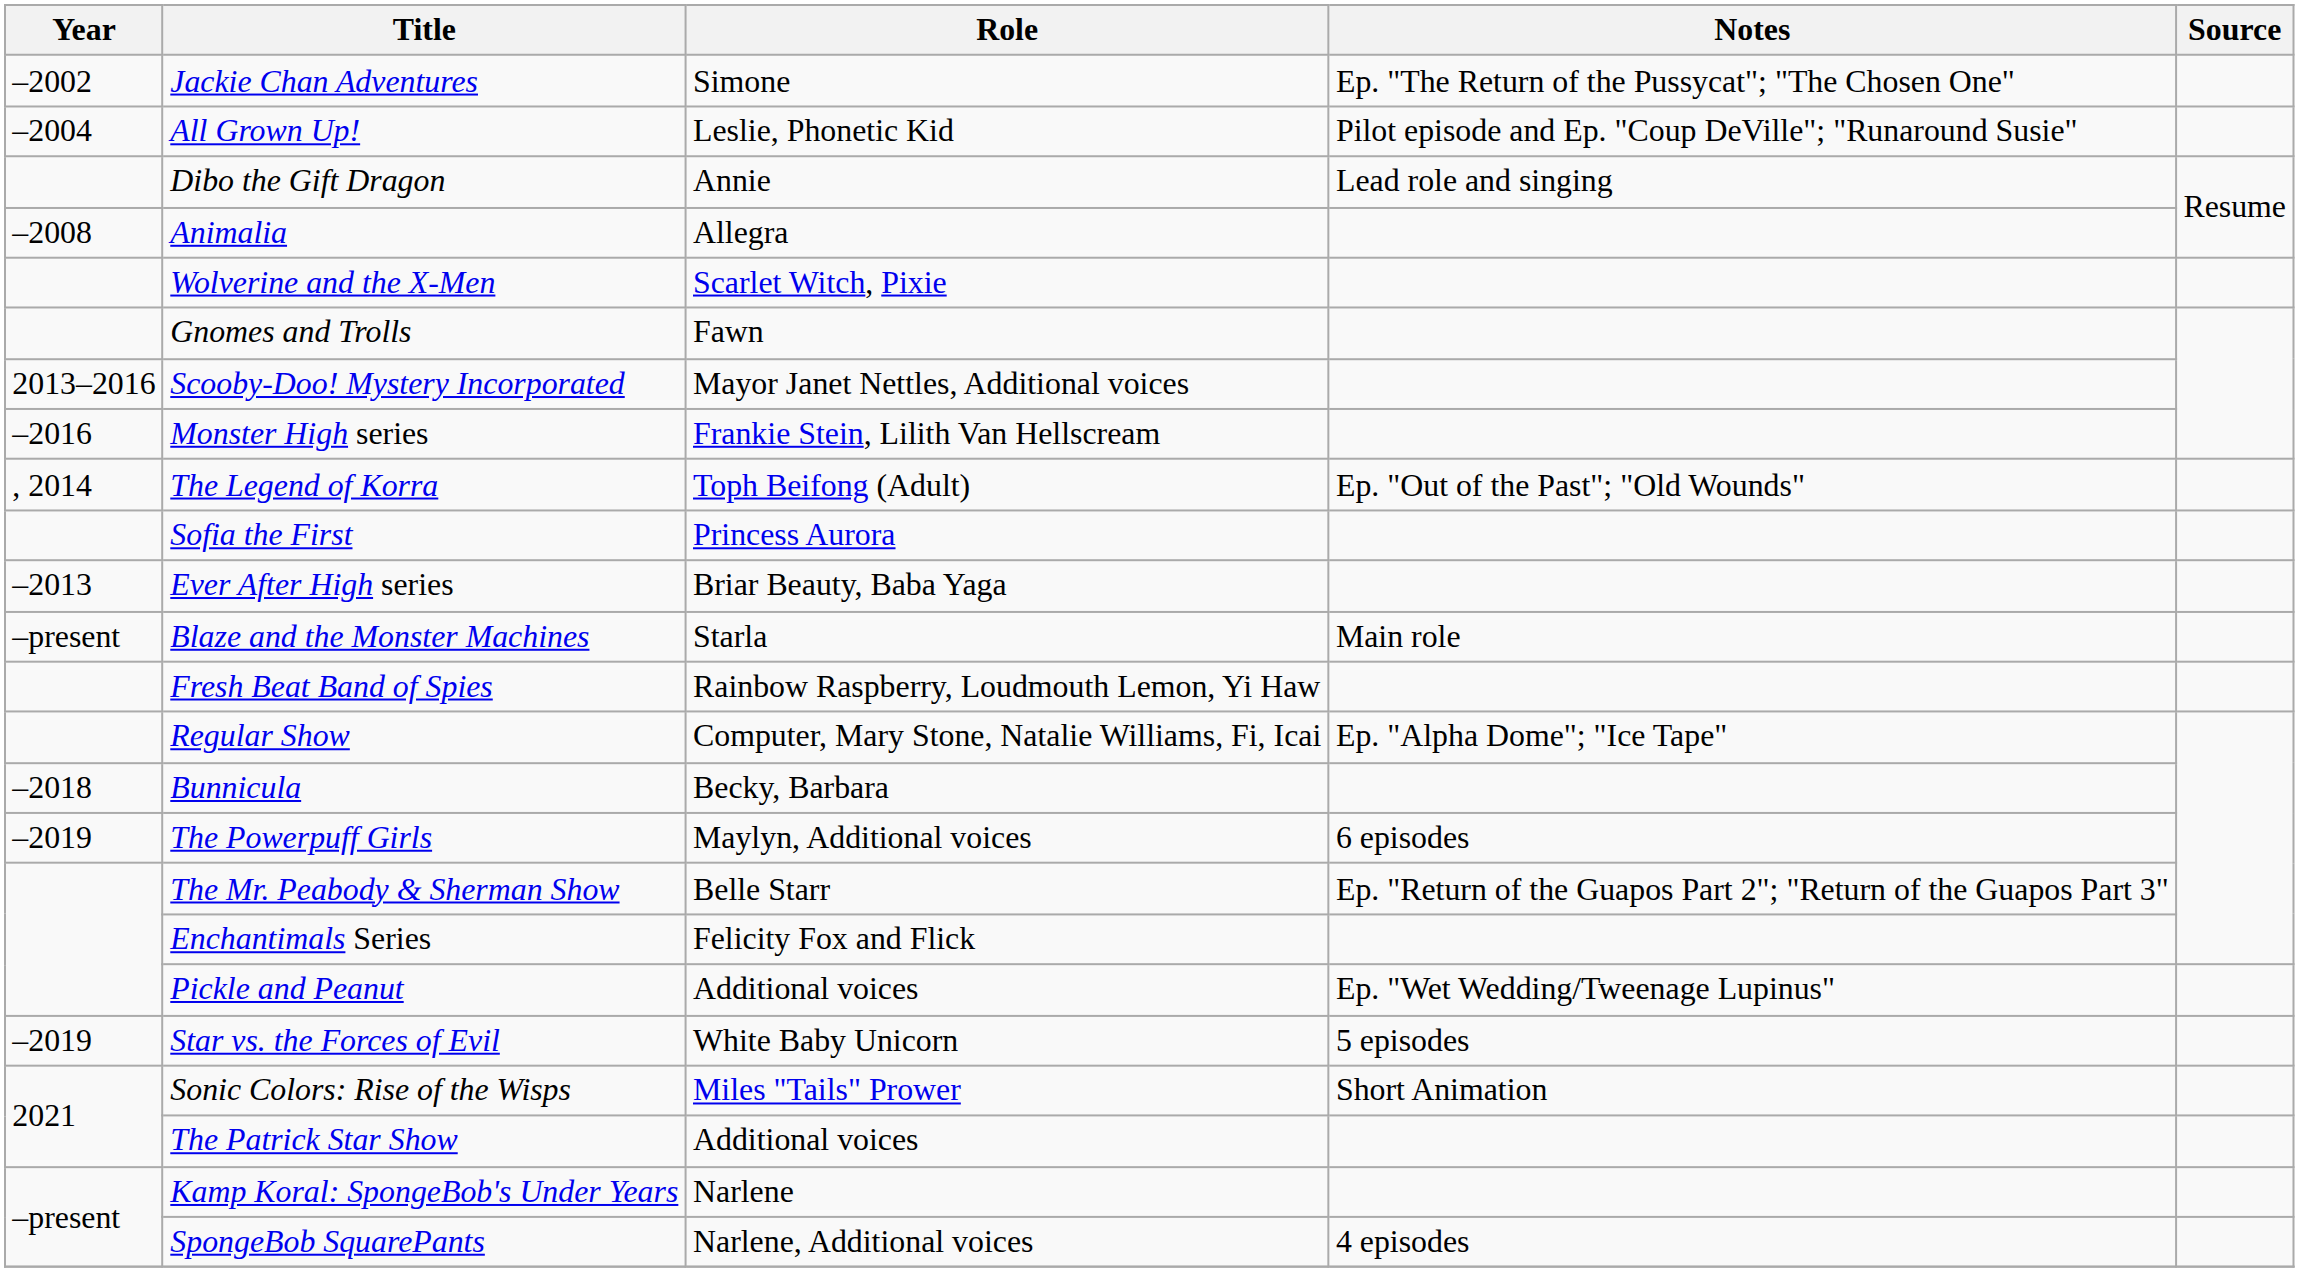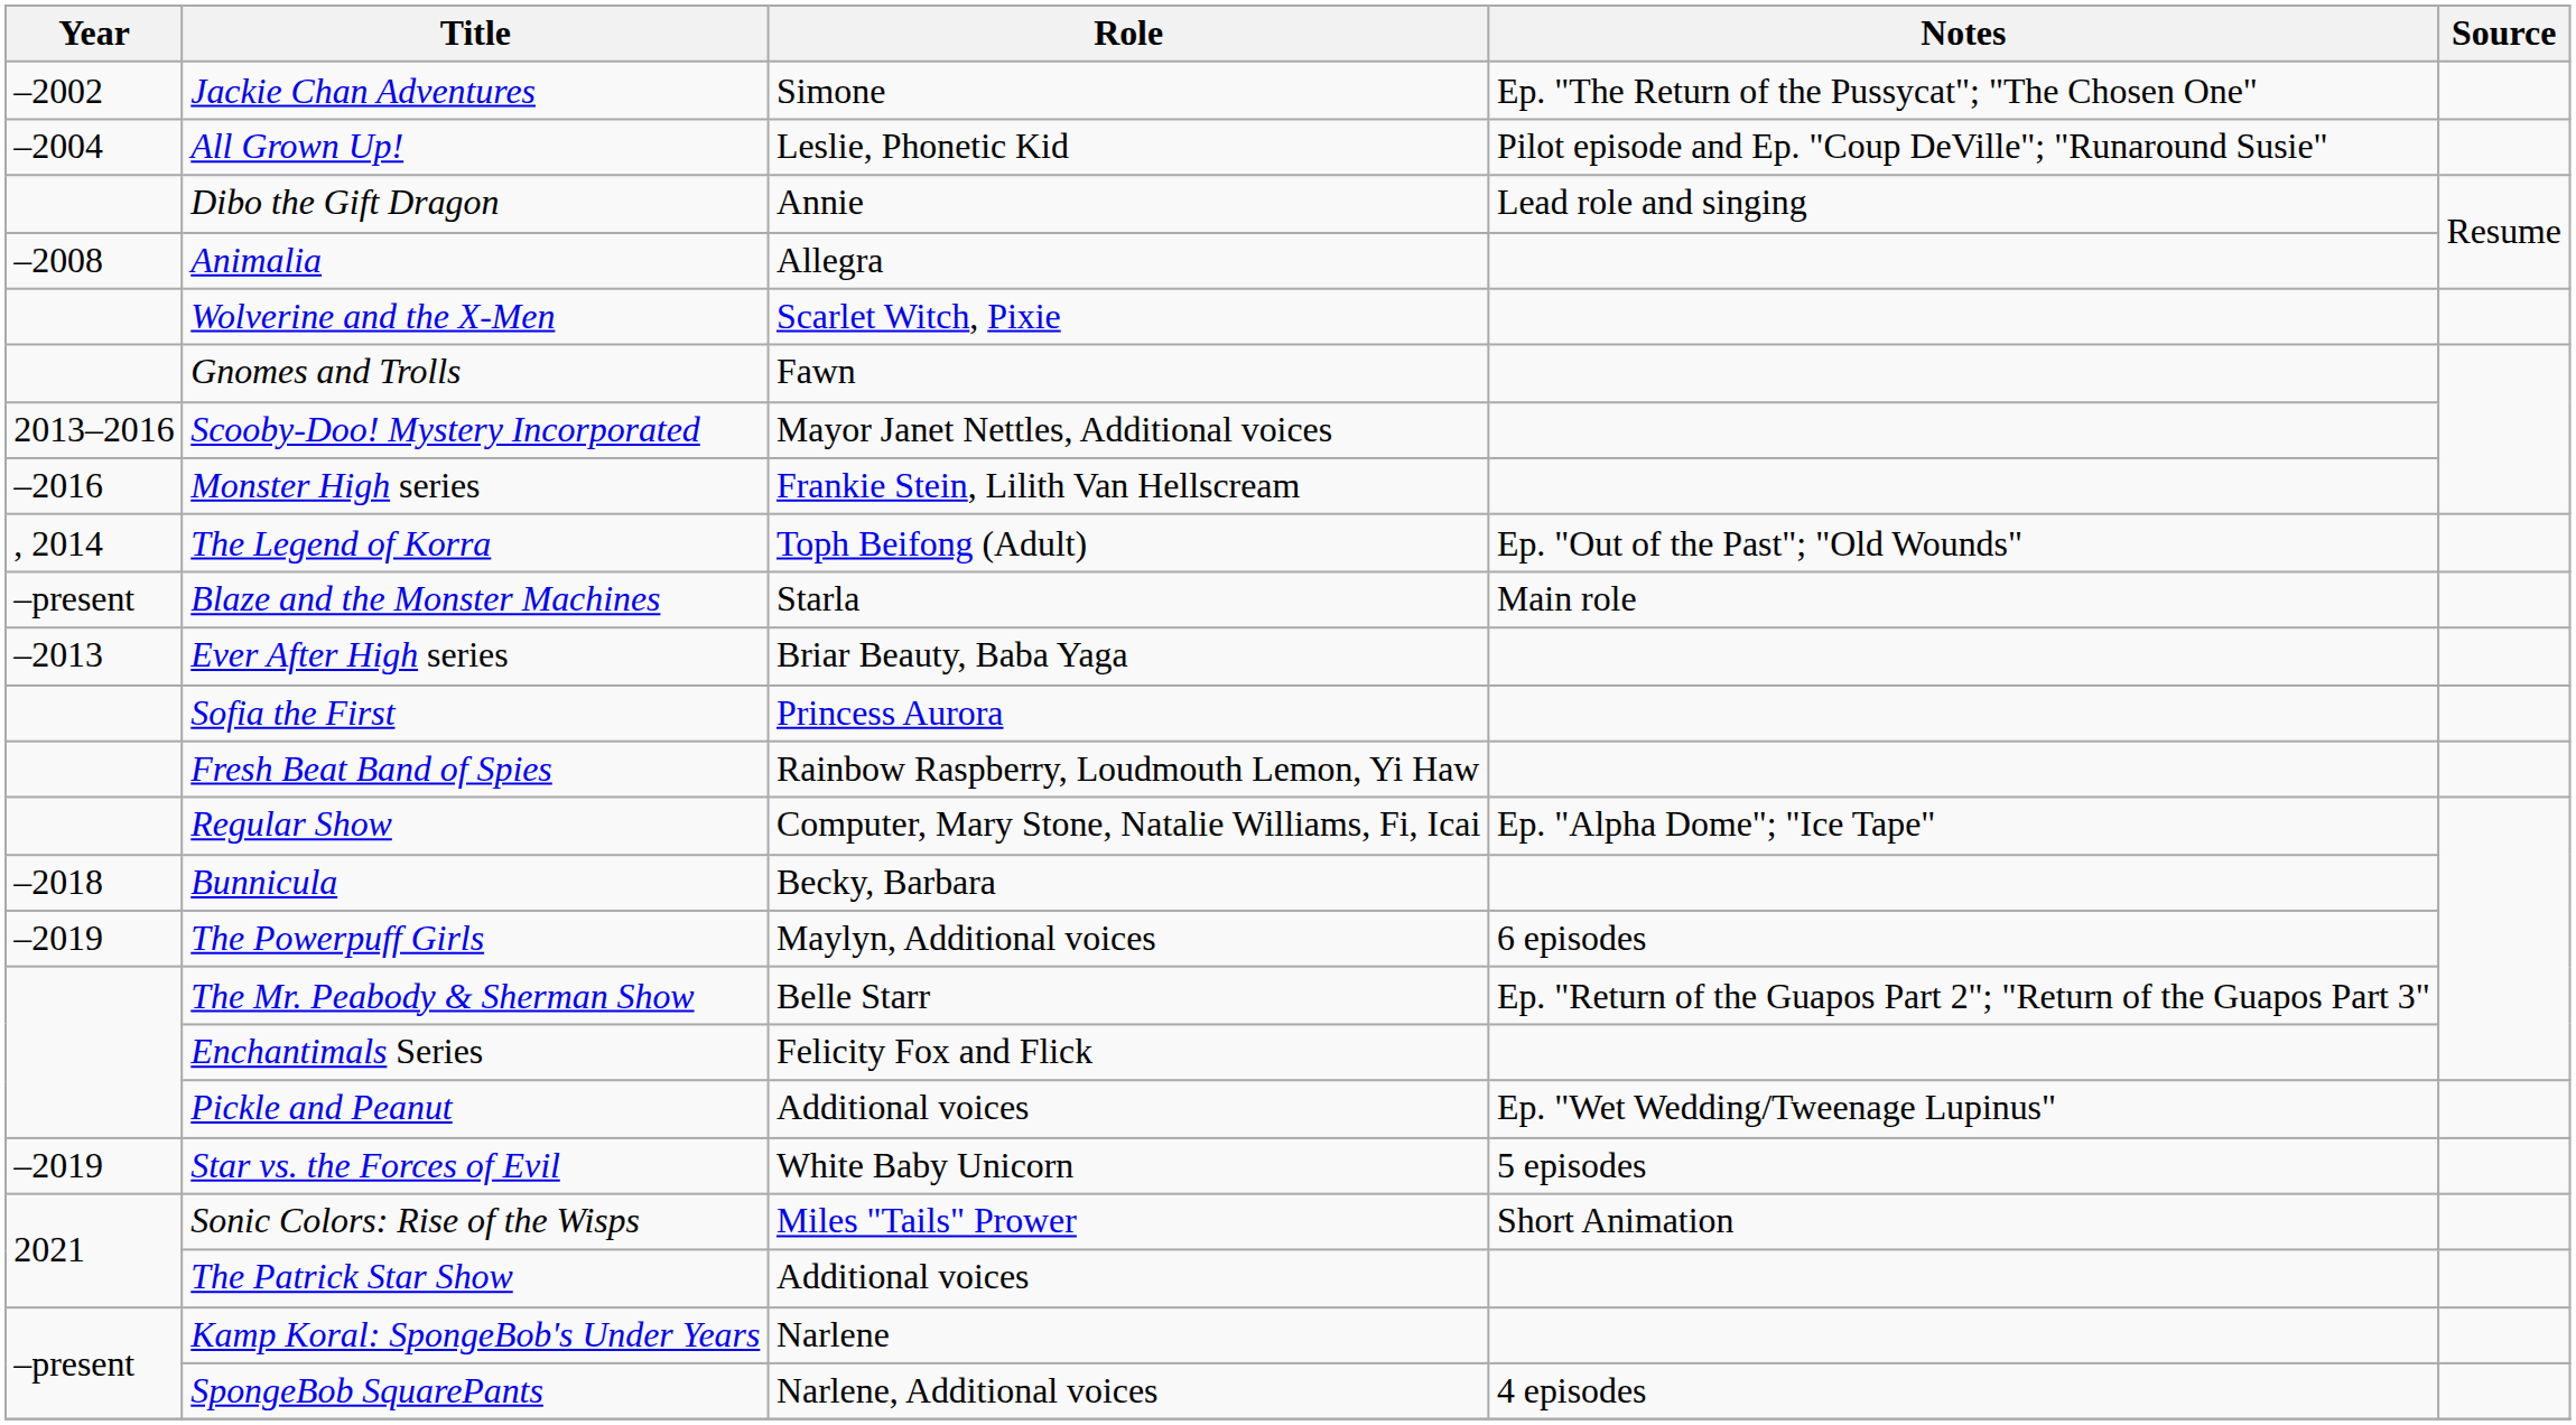rows swapped: Sofia the First <-> Blaze and the Monster Machines
